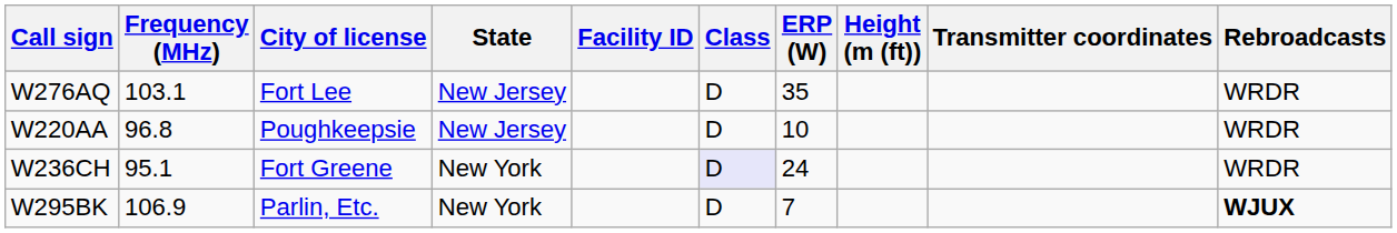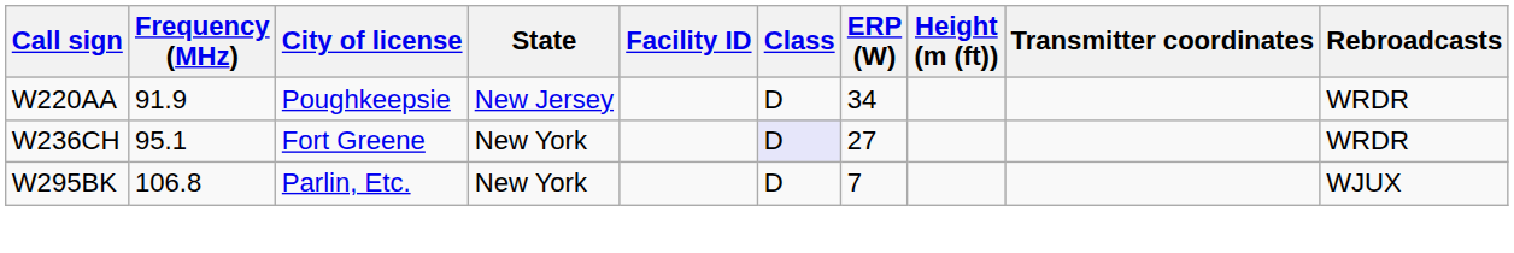- row: W276AQ | 103.1 | Fort Lee | New Jersey | D | 35 | WRDR
W220AA | Frequency (MHz): 96.8 -> 91.9
W220AA | ERP (W): 10 -> 34
W236CH | ERP (W): 24 -> 27
W295BK | Frequency (MHz): 106.9 -> 106.8
W295BK | Rebroadcasts: bold -> normal
